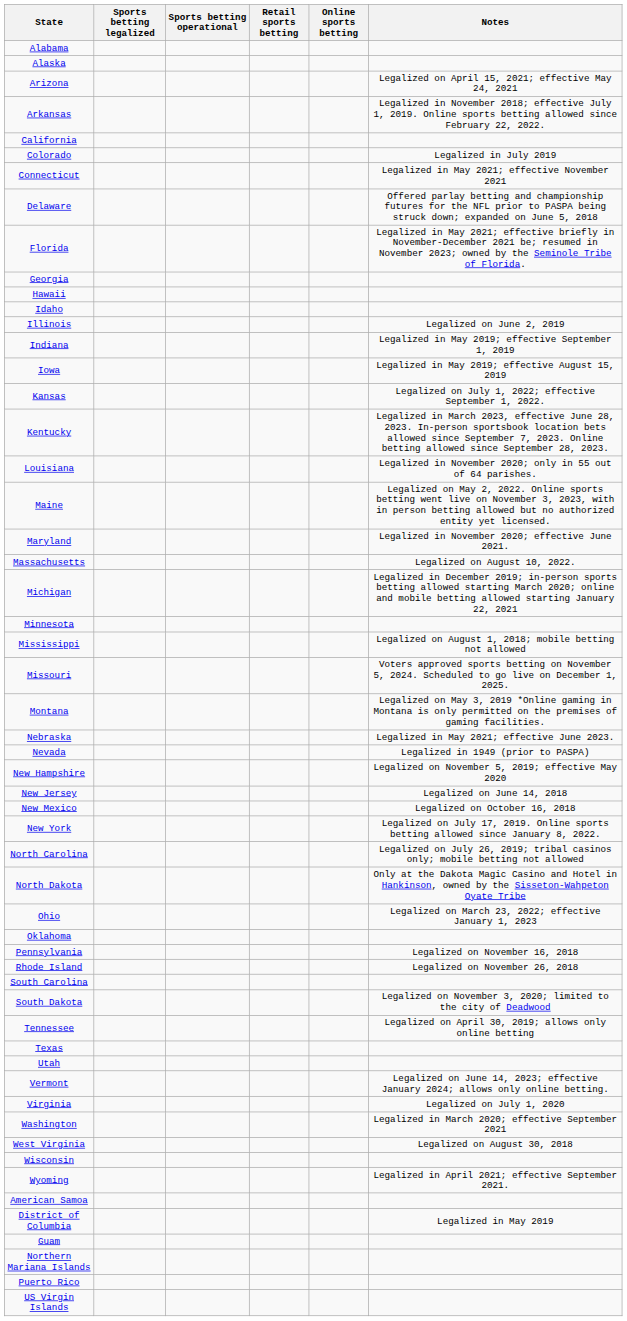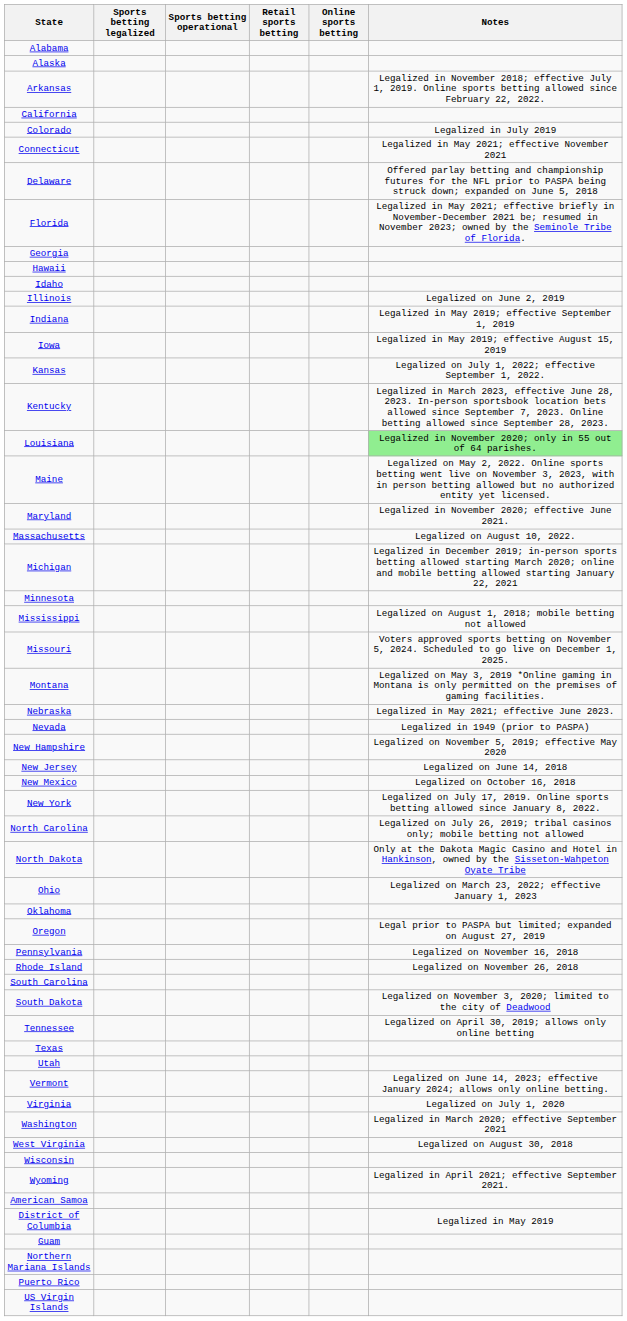- row: Arizona | Legalized on April 15, 2021; effective May 24, 2021
Louisiana | Notes: no background -> lightgreen background
+ row: Oregon | Legal prior to PASPA but limited; expanded on August 27, 2019
